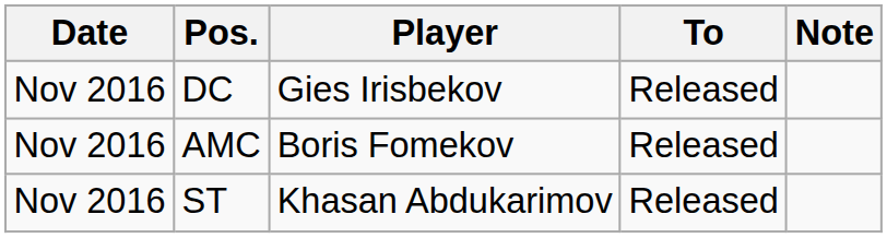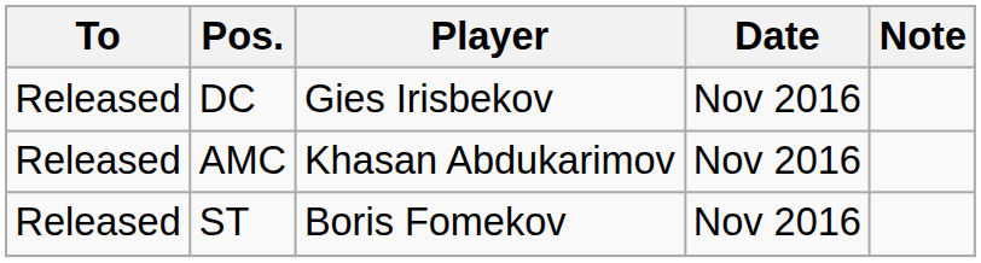columns swapped: Date <-> To
AMC | Player: Boris Fomekov -> Khasan Abdukarimov
ST | Player: Khasan Abdukarimov -> Boris Fomekov
